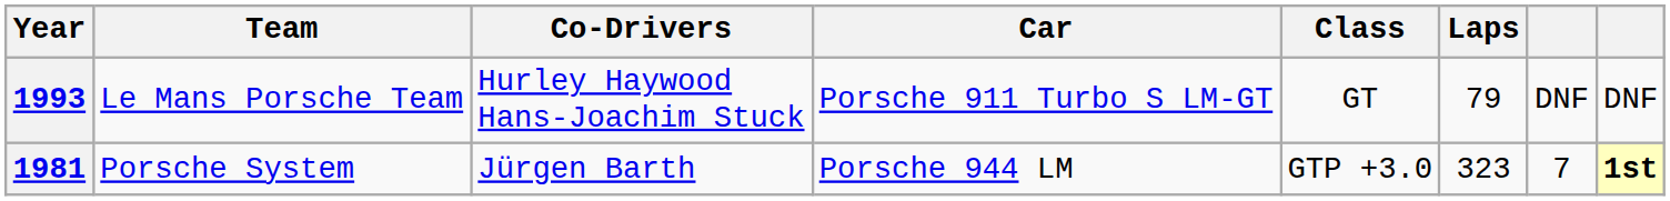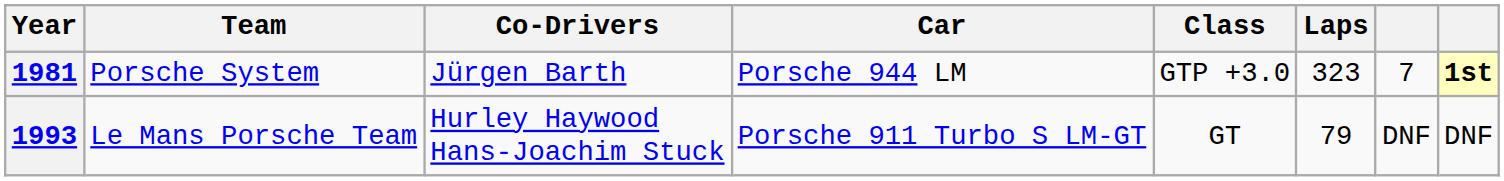rows swapped: 1981 <-> 1993
